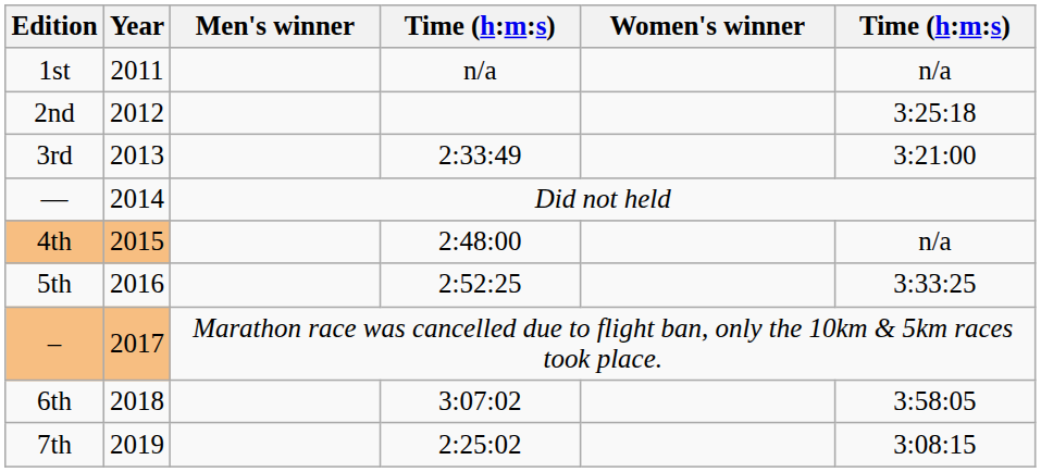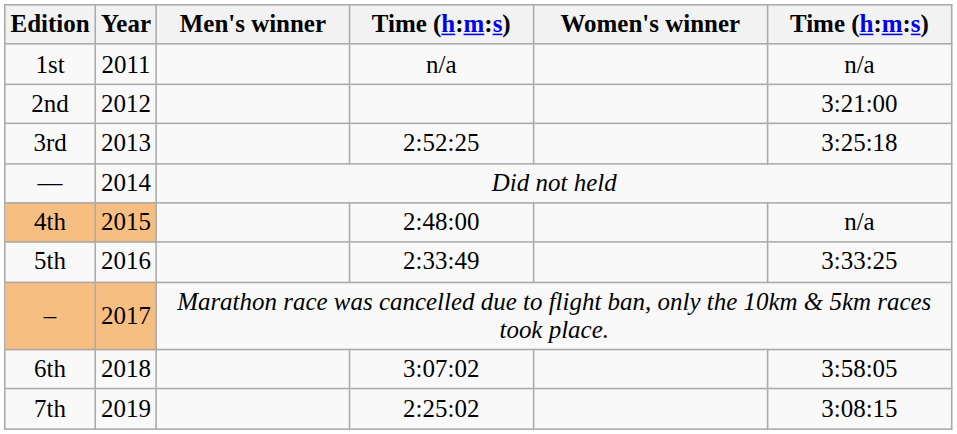2nd | column 6: 3:25:18 -> 3:21:00
3rd | column 4: 2:33:49 -> 2:52:25
3rd | column 6: 3:21:00 -> 3:25:18
5th | column 4: 2:52:25 -> 2:33:49
